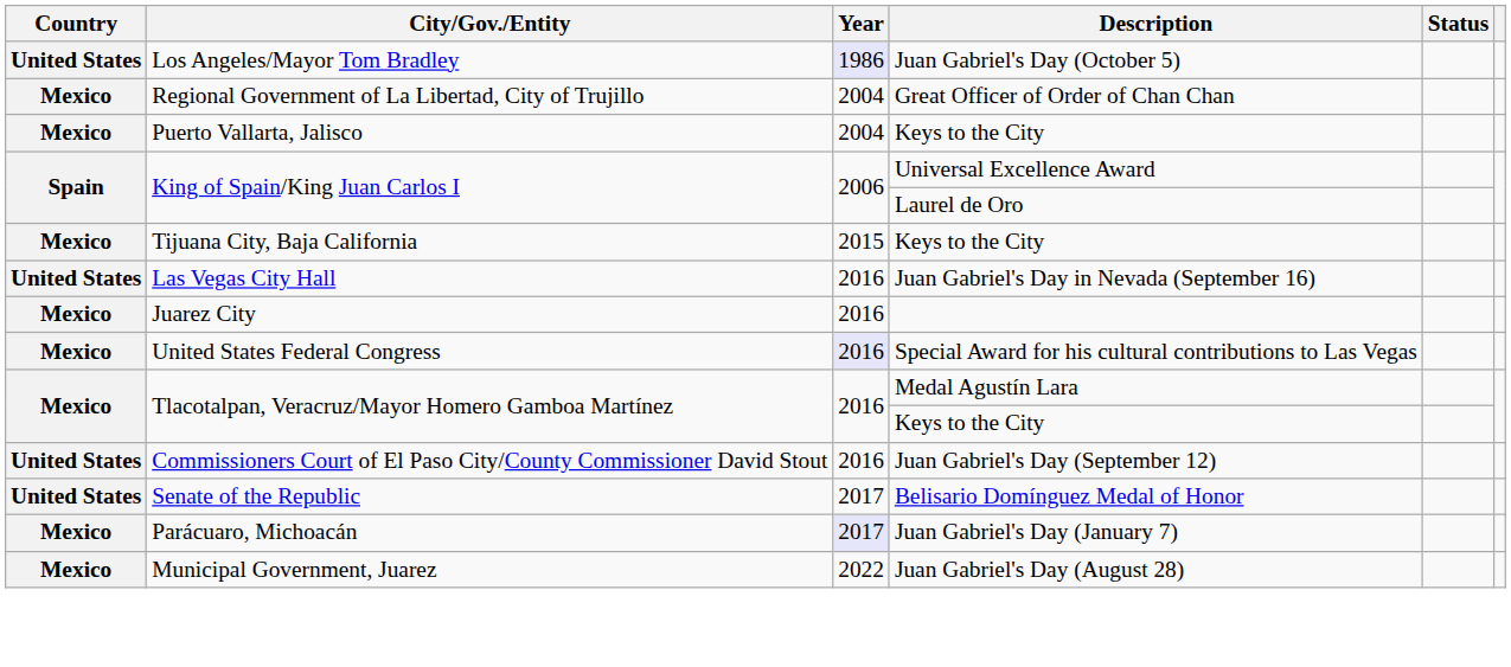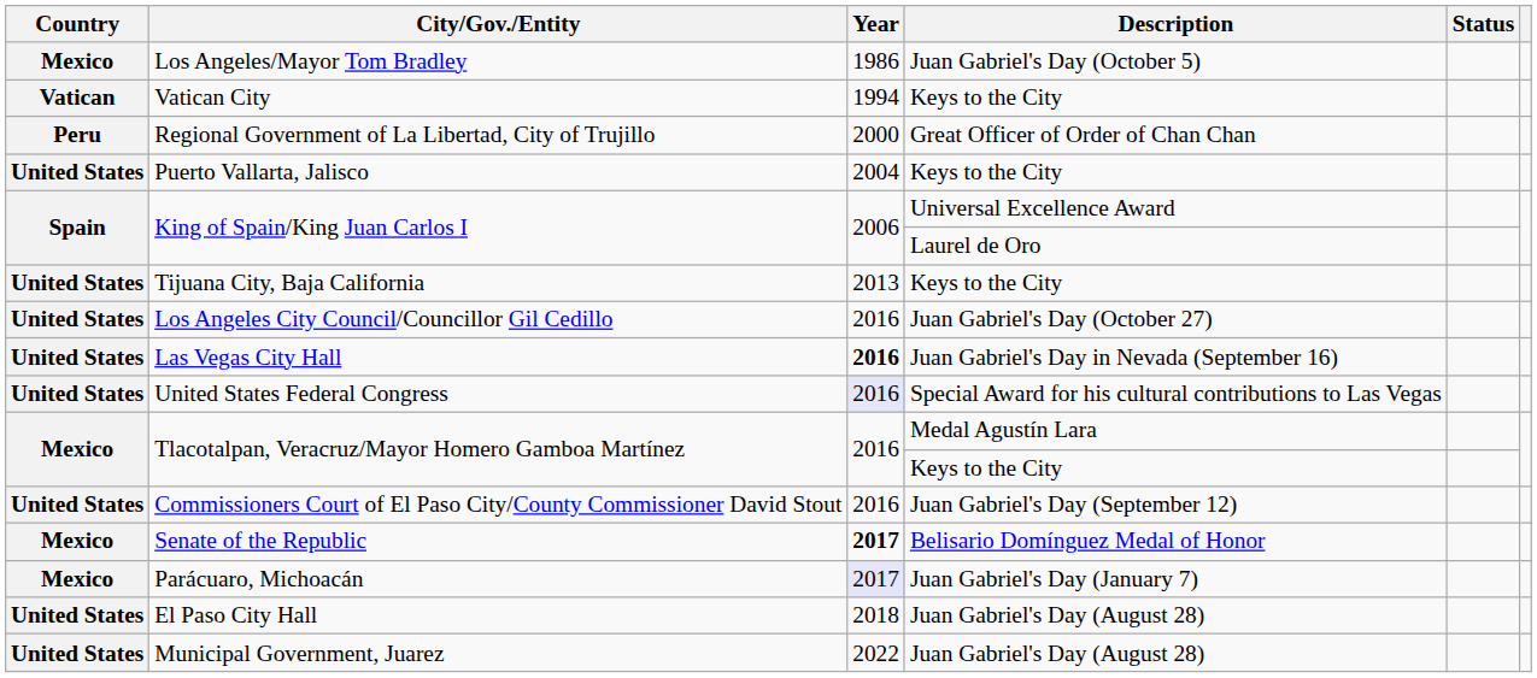Los Angeles/Mayor Tom Bradley | Country: United States -> Mexico
Los Angeles/Mayor Tom Bradley | Year: lavender background -> no background
+ row: Vatican | Vatican City | 1994 | Keys to the City
Regional Government of La Libertad, City of Trujillo | Country: Mexico -> Peru
Regional Government of La Libertad, City of Trujillo | Year: 2004 -> 2000
Puerto Vallarta, Jalisco | Country: Mexico -> United States
Tijuana City, Baja California | Country: Mexico -> United States
Tijuana City, Baja California | Year: 2015 -> 2013
+ row: United States | Los Angeles City Council/Councillor Gil Cedillo | 2016 | Juan Gabriel's Day (October 27)
Las Vegas City Hall | Year: normal -> bold
- row: Mexico | Juarez City | 2016
United States Federal Congress | Country: Mexico -> United States
Senate of the Republic | Country: United States -> Mexico
Senate of the Republic | Year: normal -> bold
+ row: United States | El Paso City Hall | 2018 | Juan Gabriel's Day (August 28)
Municipal Government, Juarez | Country: Mexico -> United States
